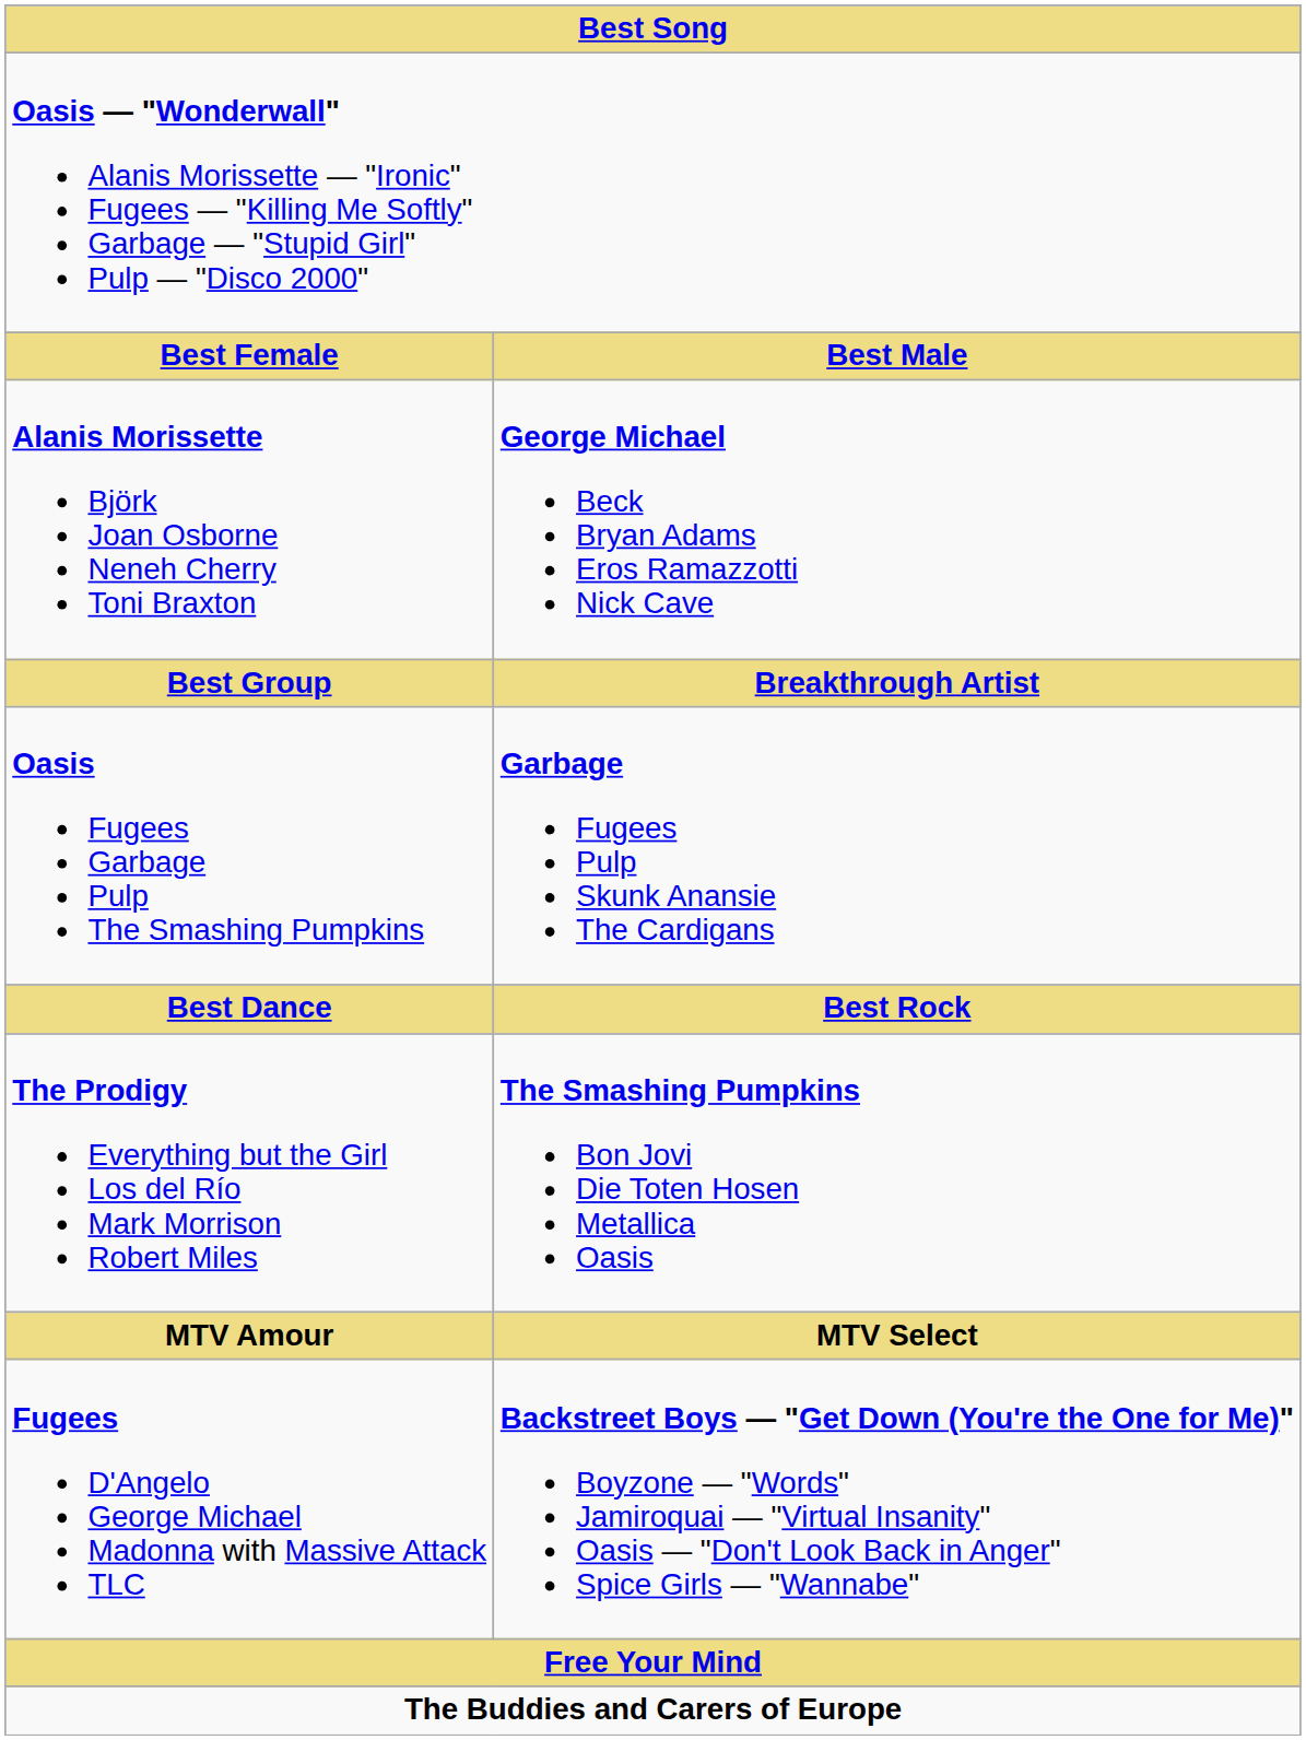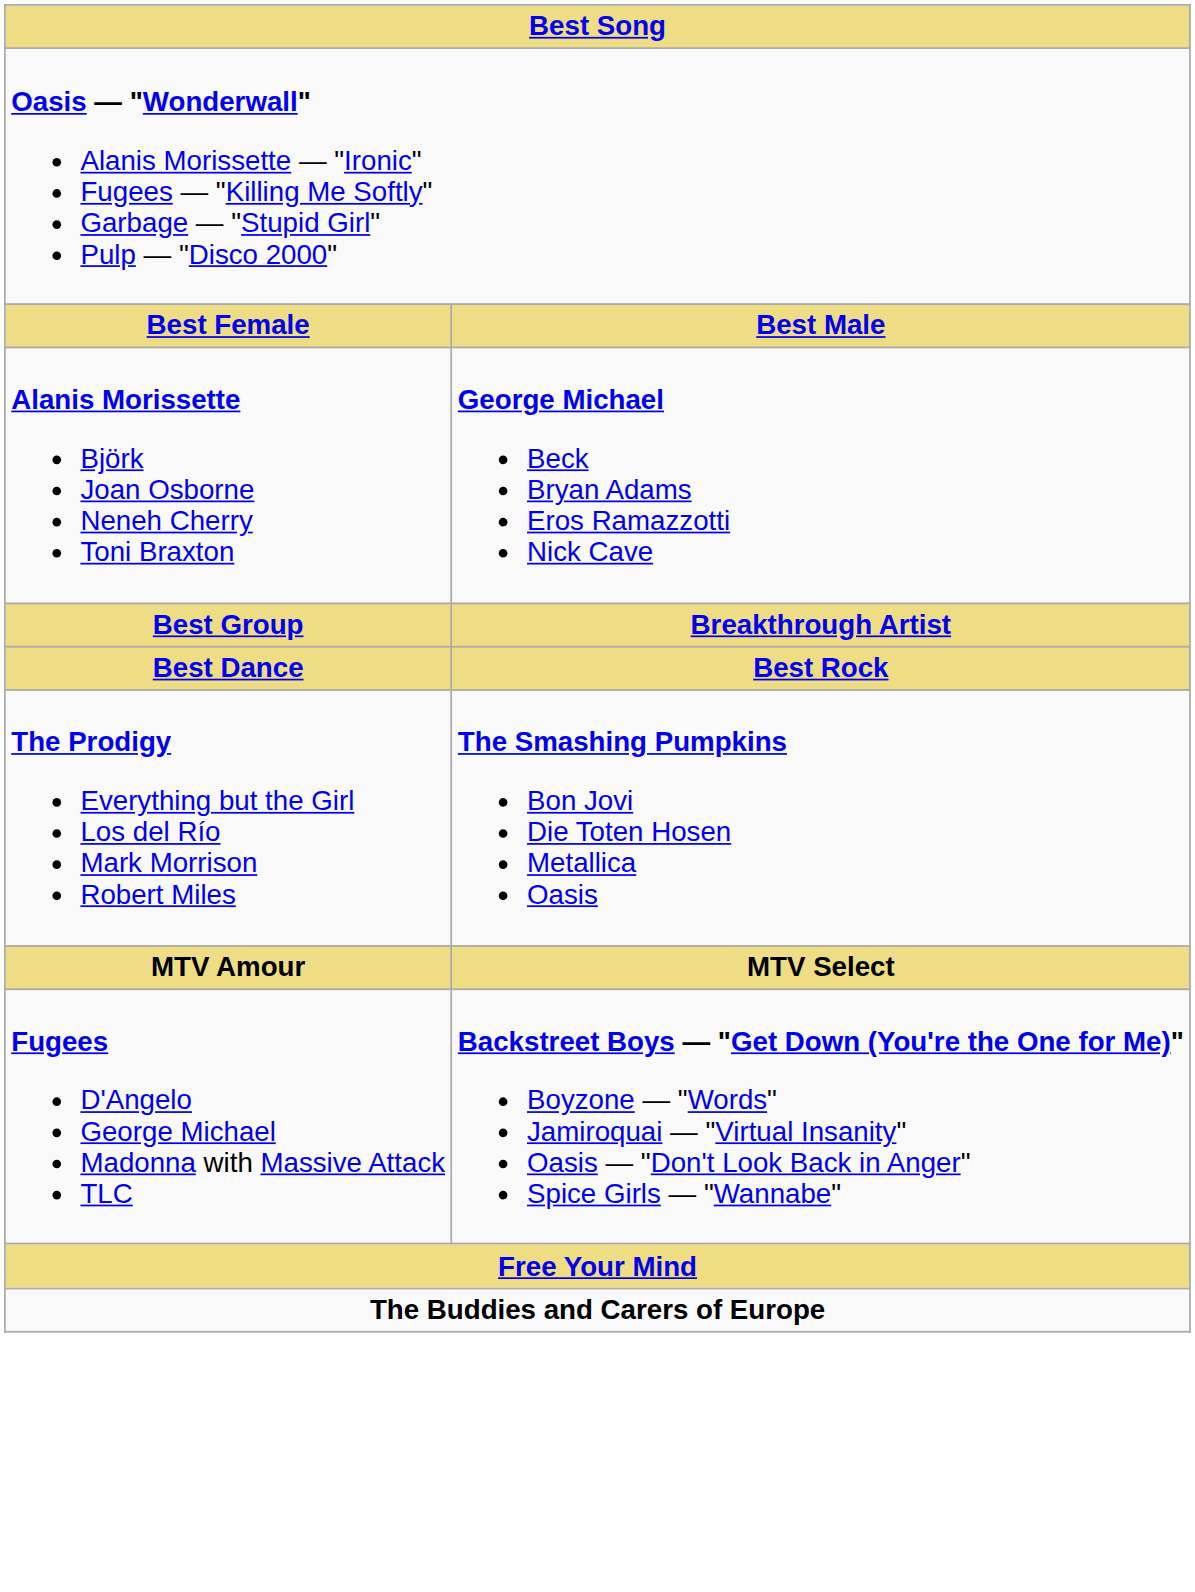- row: Oasis Fugees Garbage Pulp The Smashing Pumpkins | Garbage Fugees Pulp Skunk Anansie The Cardigans
